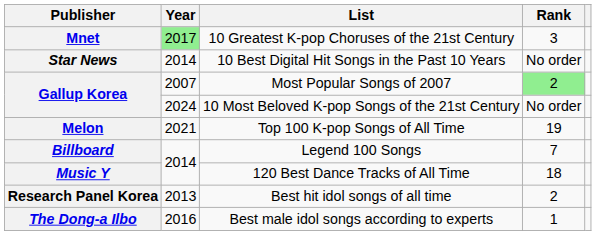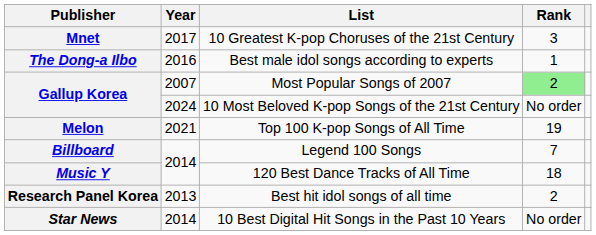10 Greatest K-pop Choruses of the 21st Century | Year: lightgreen background -> no background
rows swapped: Best male idol songs according to experts <-> 10 Best Digital Hit Songs in the Past 10 Years
